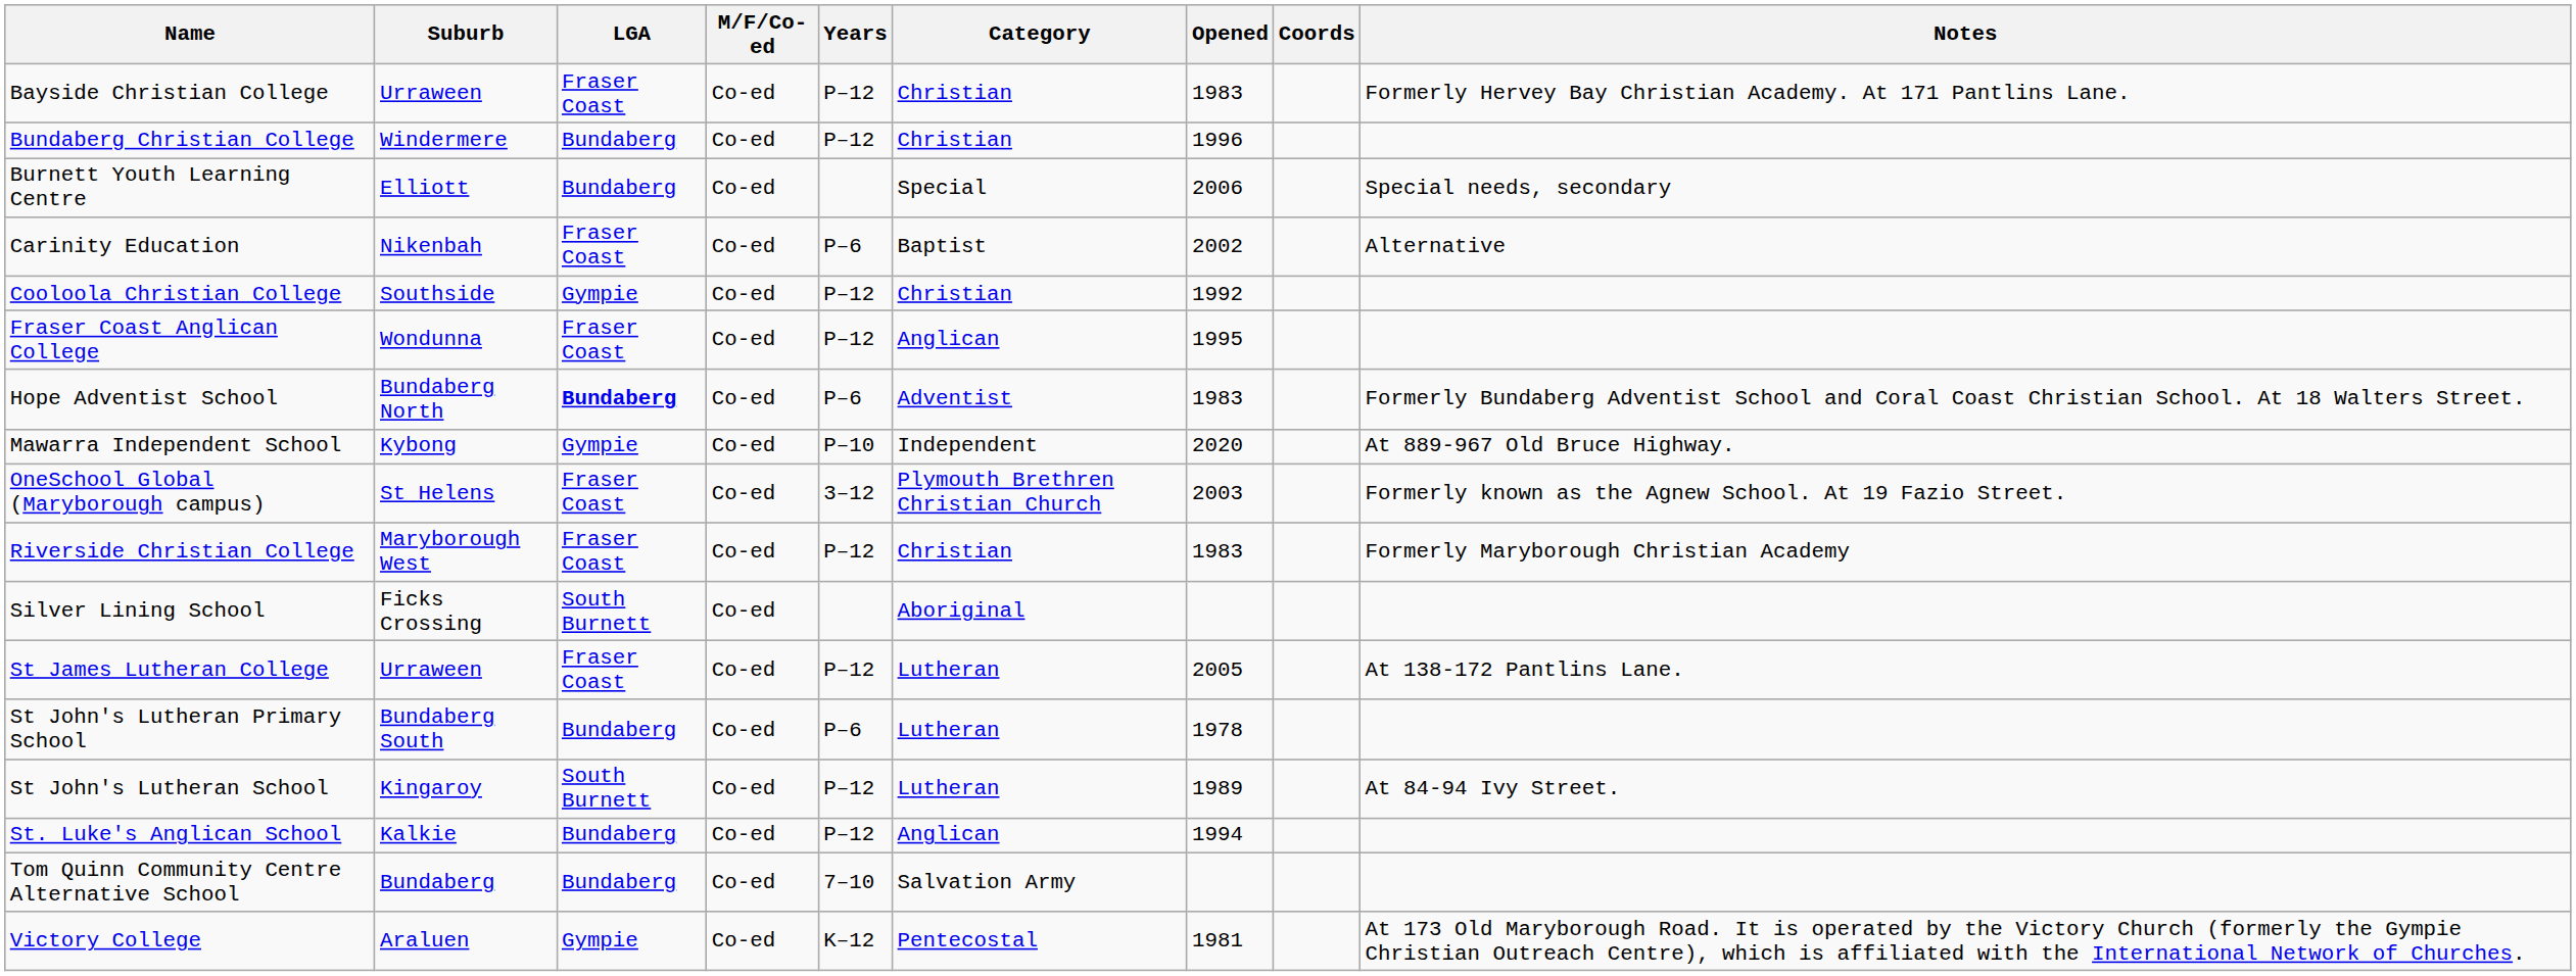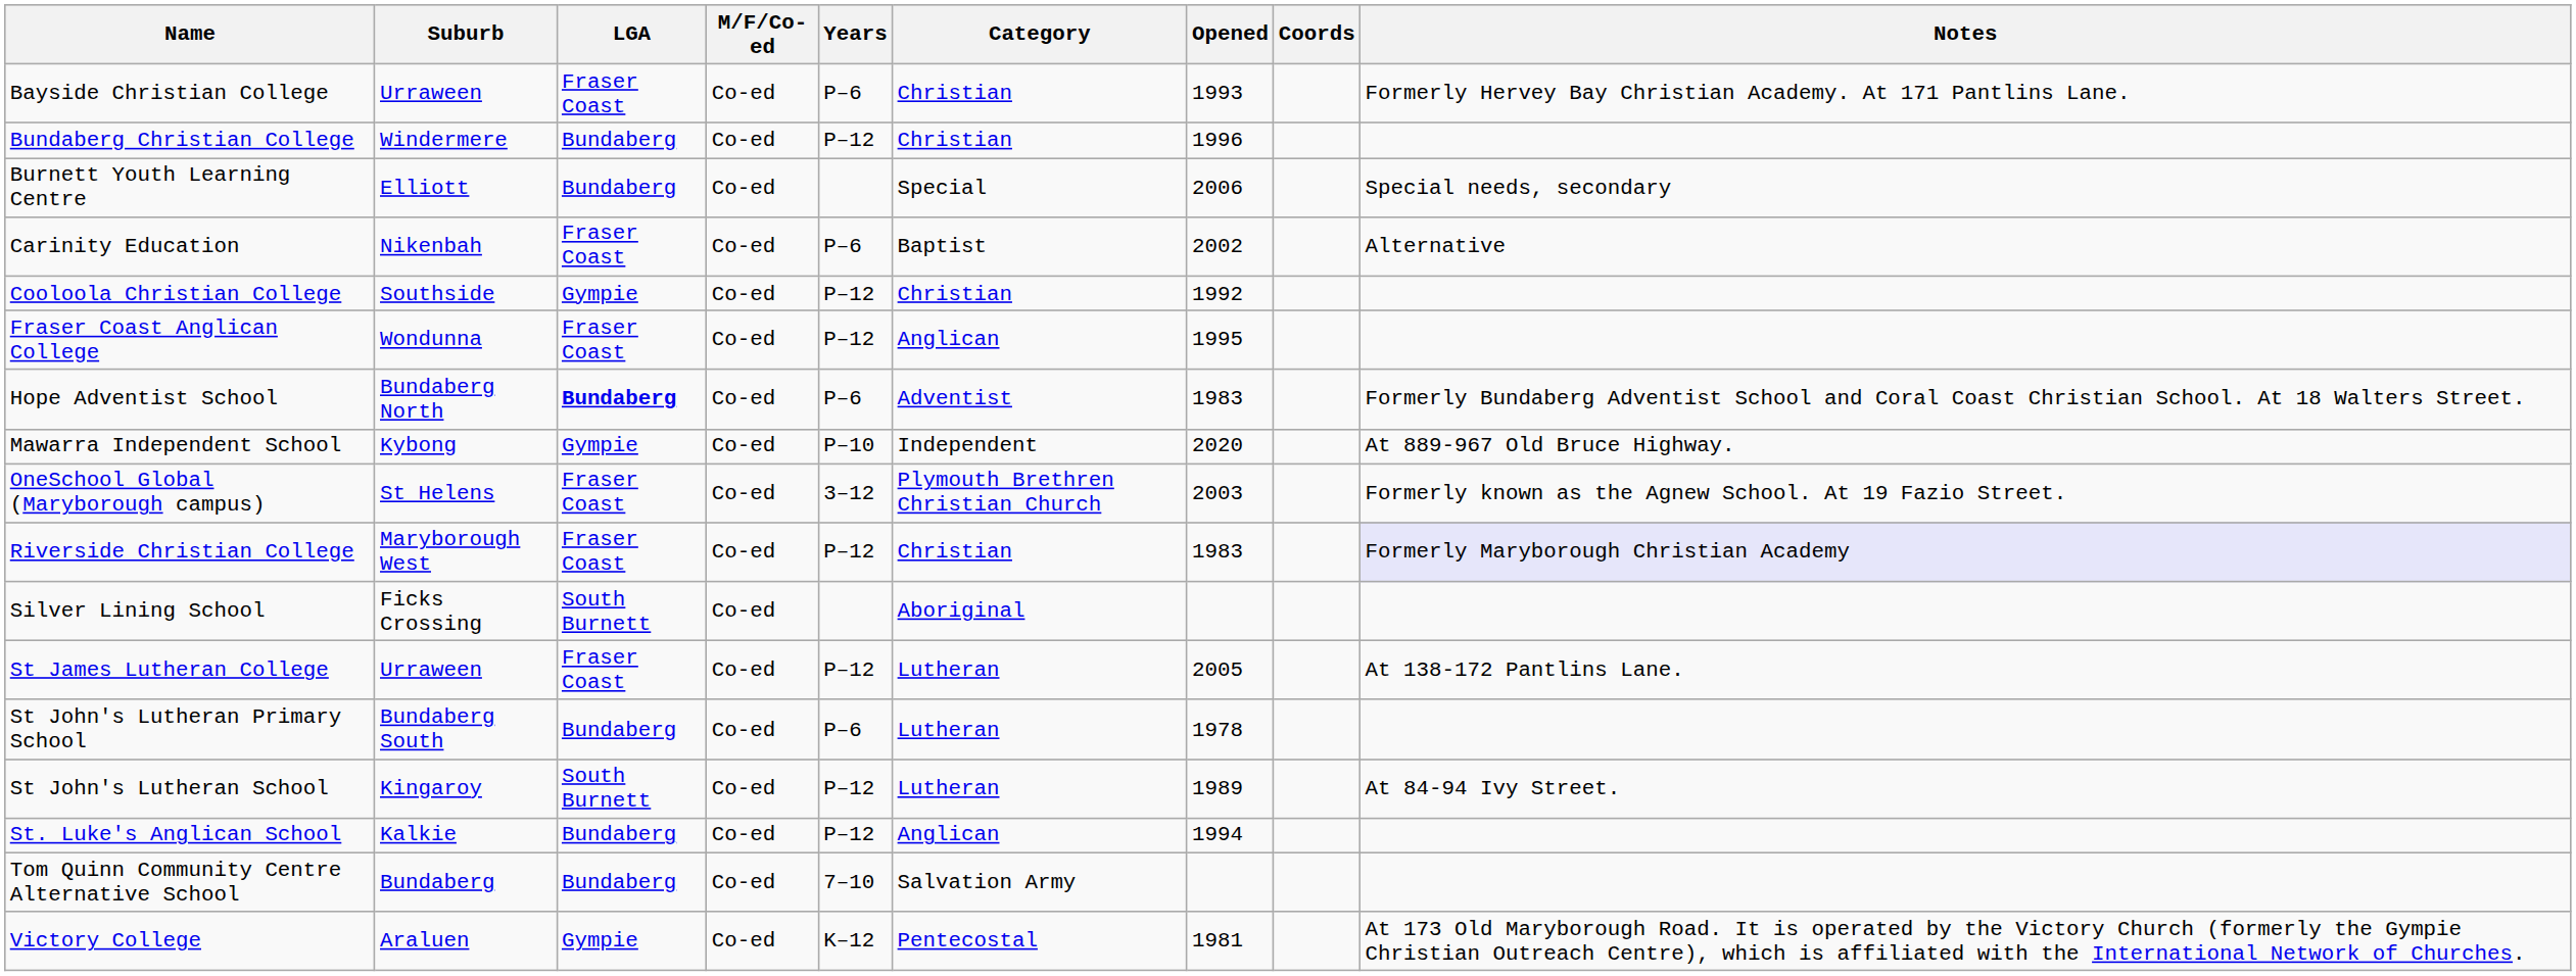Bayside Christian College | Years: P–12 -> P–6
Bayside Christian College | Opened: 1983 -> 1993
Riverside Christian College | Notes: no background -> lavender background
